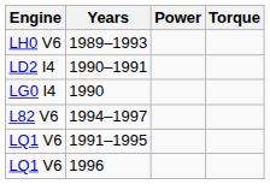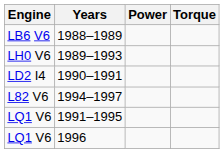+ row: LB6 V6 | 1988–1989
- row: LG0 I4 | 1990
